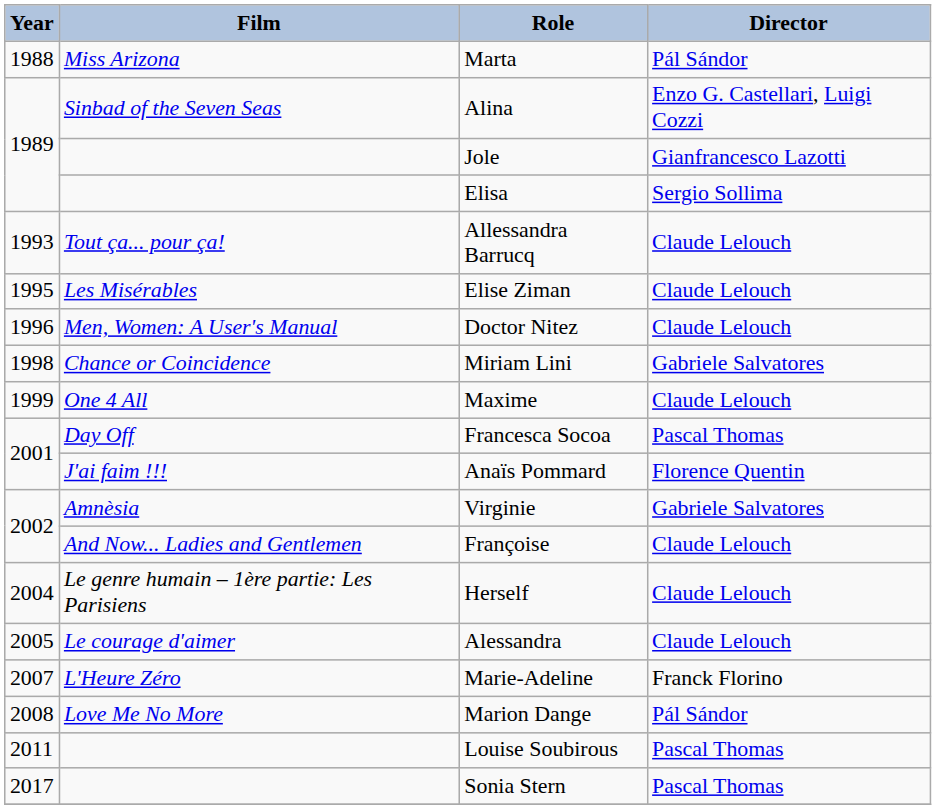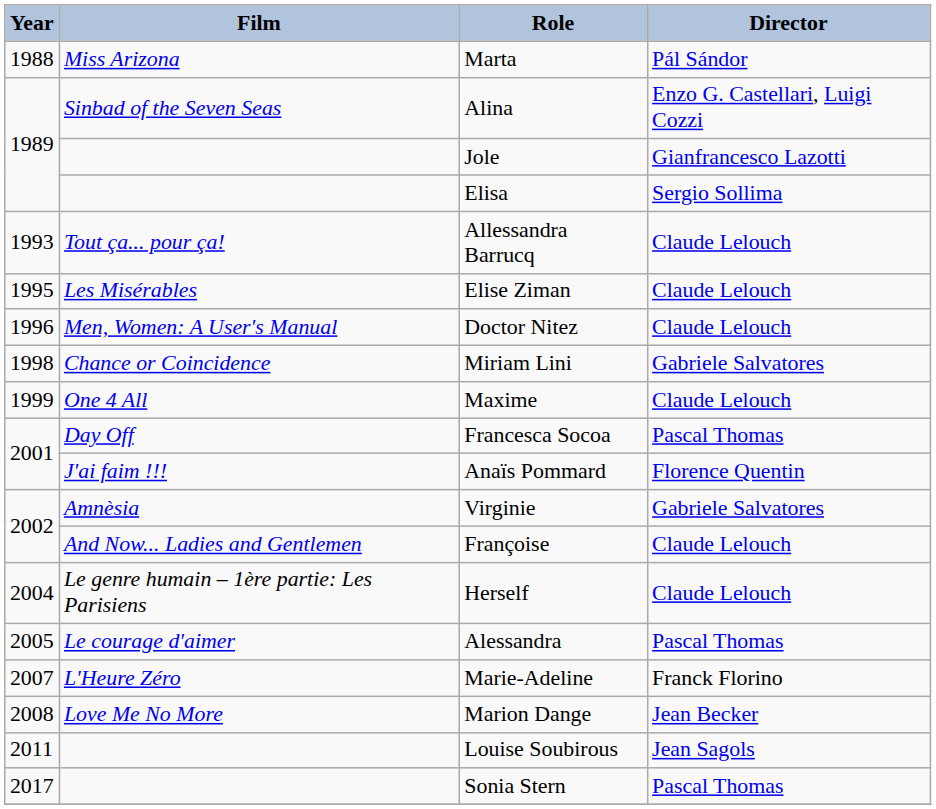Alessandra | Director: Claude Lelouch -> Pascal Thomas
Marion Dange | Director: Pál Sándor -> Jean Becker
Louise Soubirous | Director: Pascal Thomas -> Jean Sagols
